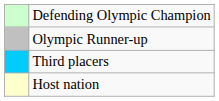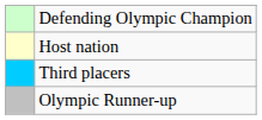rows swapped: Olympic Runner-up <-> Host nation
